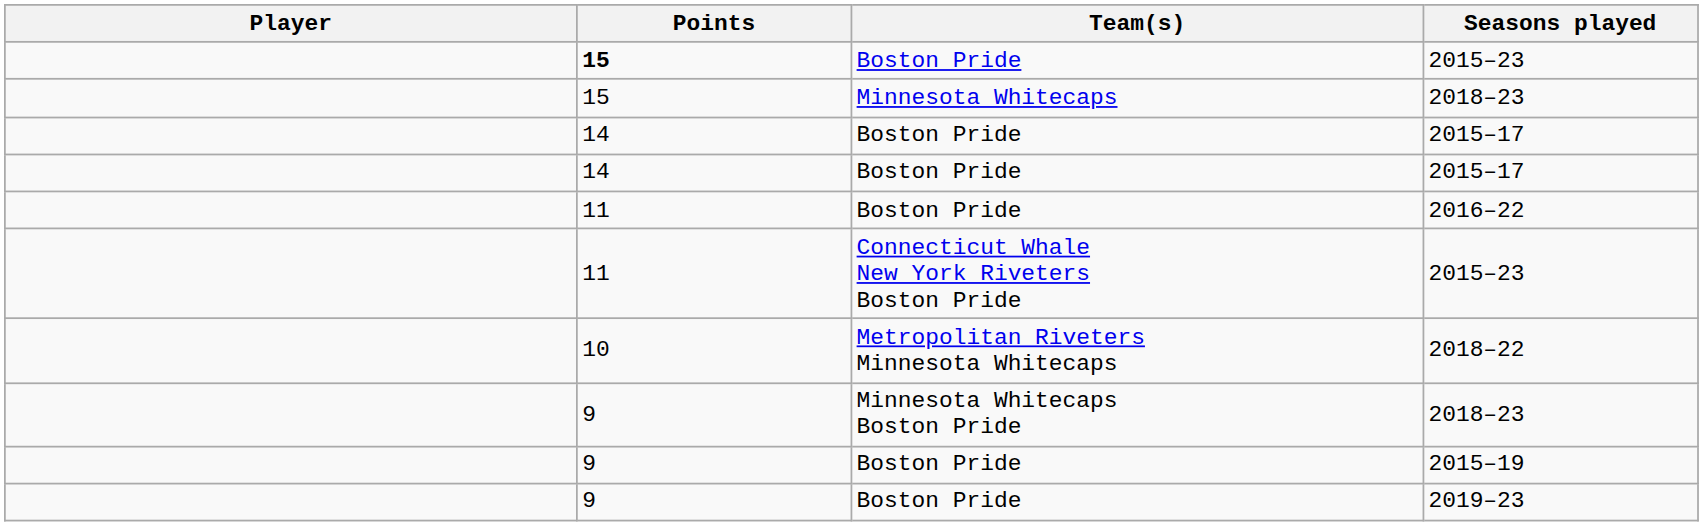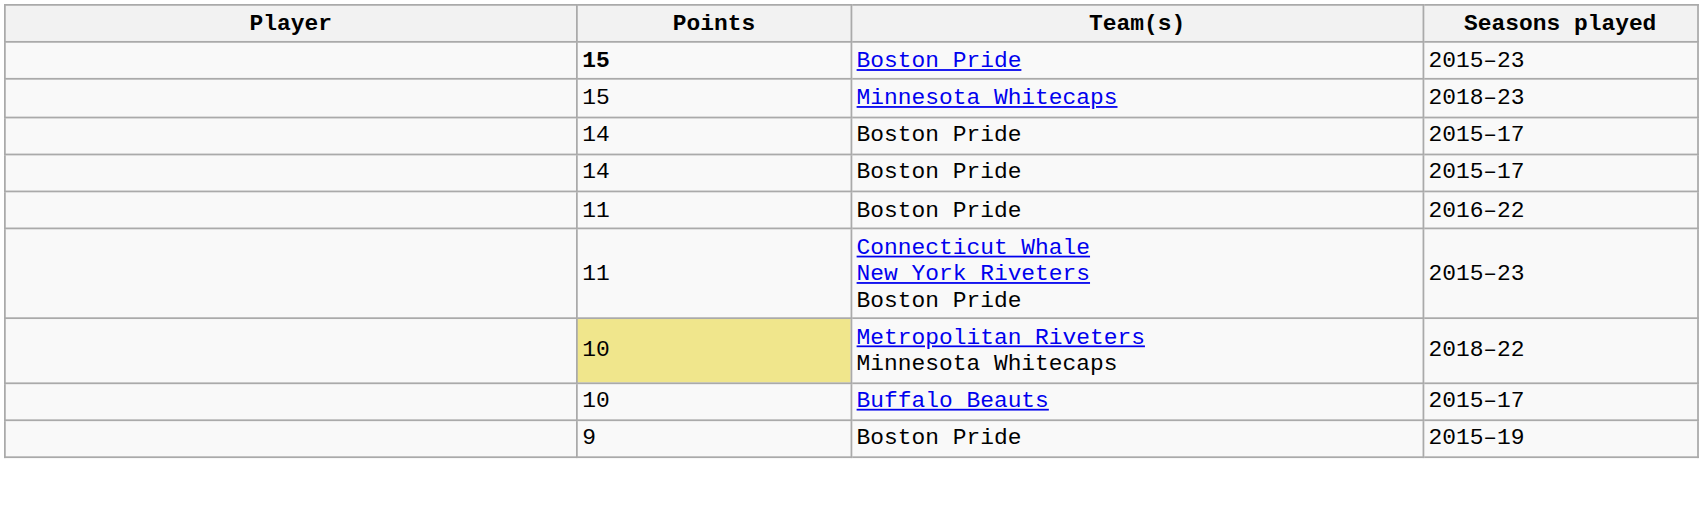2018–22 | Points: no background -> khaki background
+ row: 10 | Buffalo Beauts | 2015–17
- row: 9 | Minnesota Whitecaps Boston Pride | 2018–23
- row: 9 | Boston Pride | 2019–23
